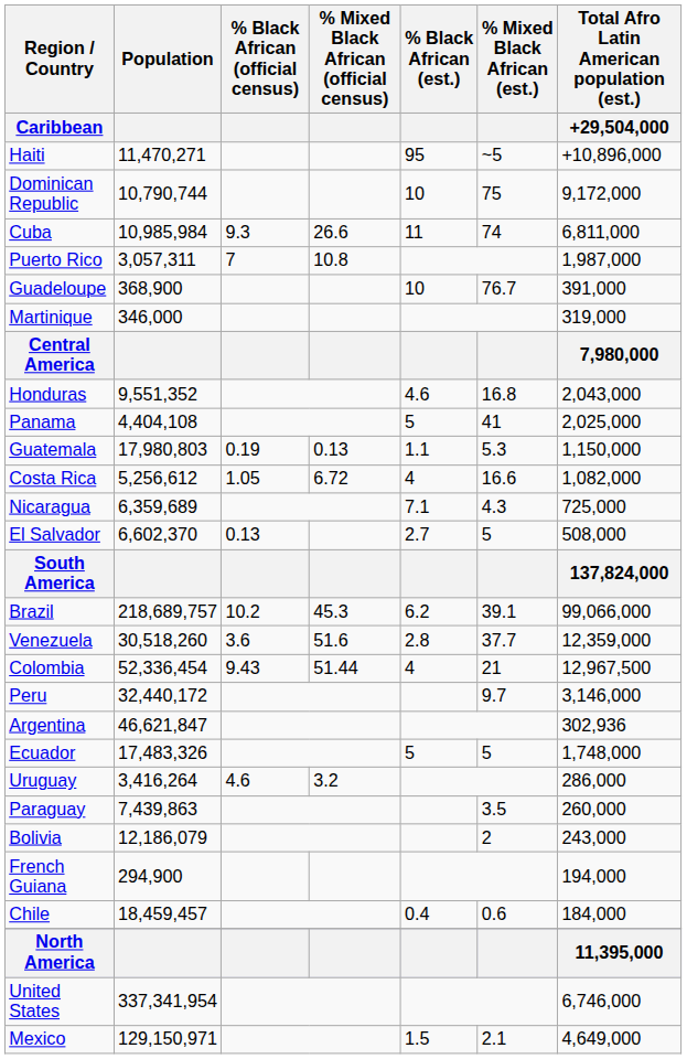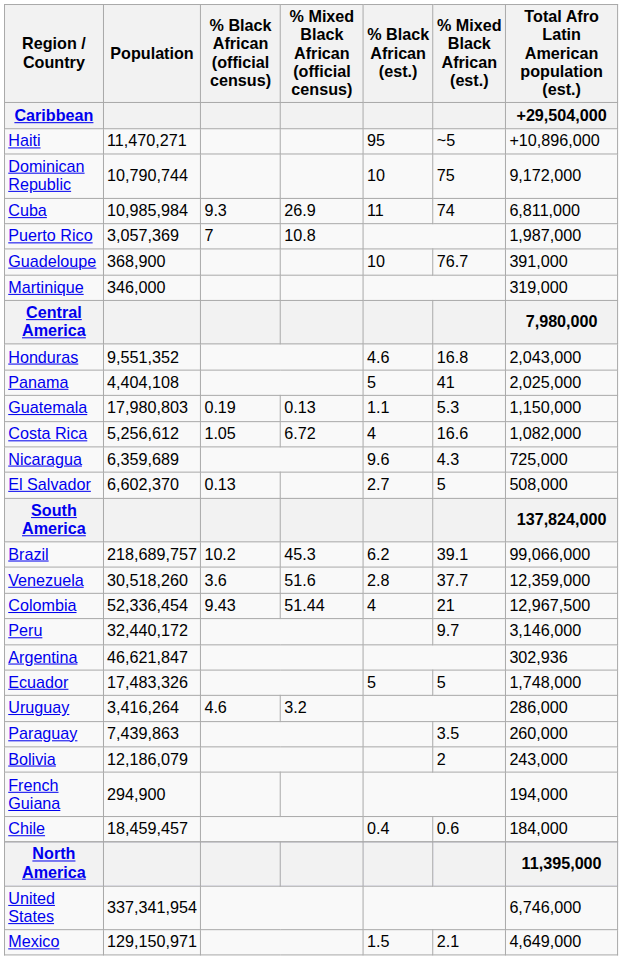Cuba | % Mixed Black African (official census): 26.6 -> 26.9
Puerto Rico | Population: 3,057,311 -> 3,057,369
Nicaragua | % Black African (est.): 7.1 -> 9.6
